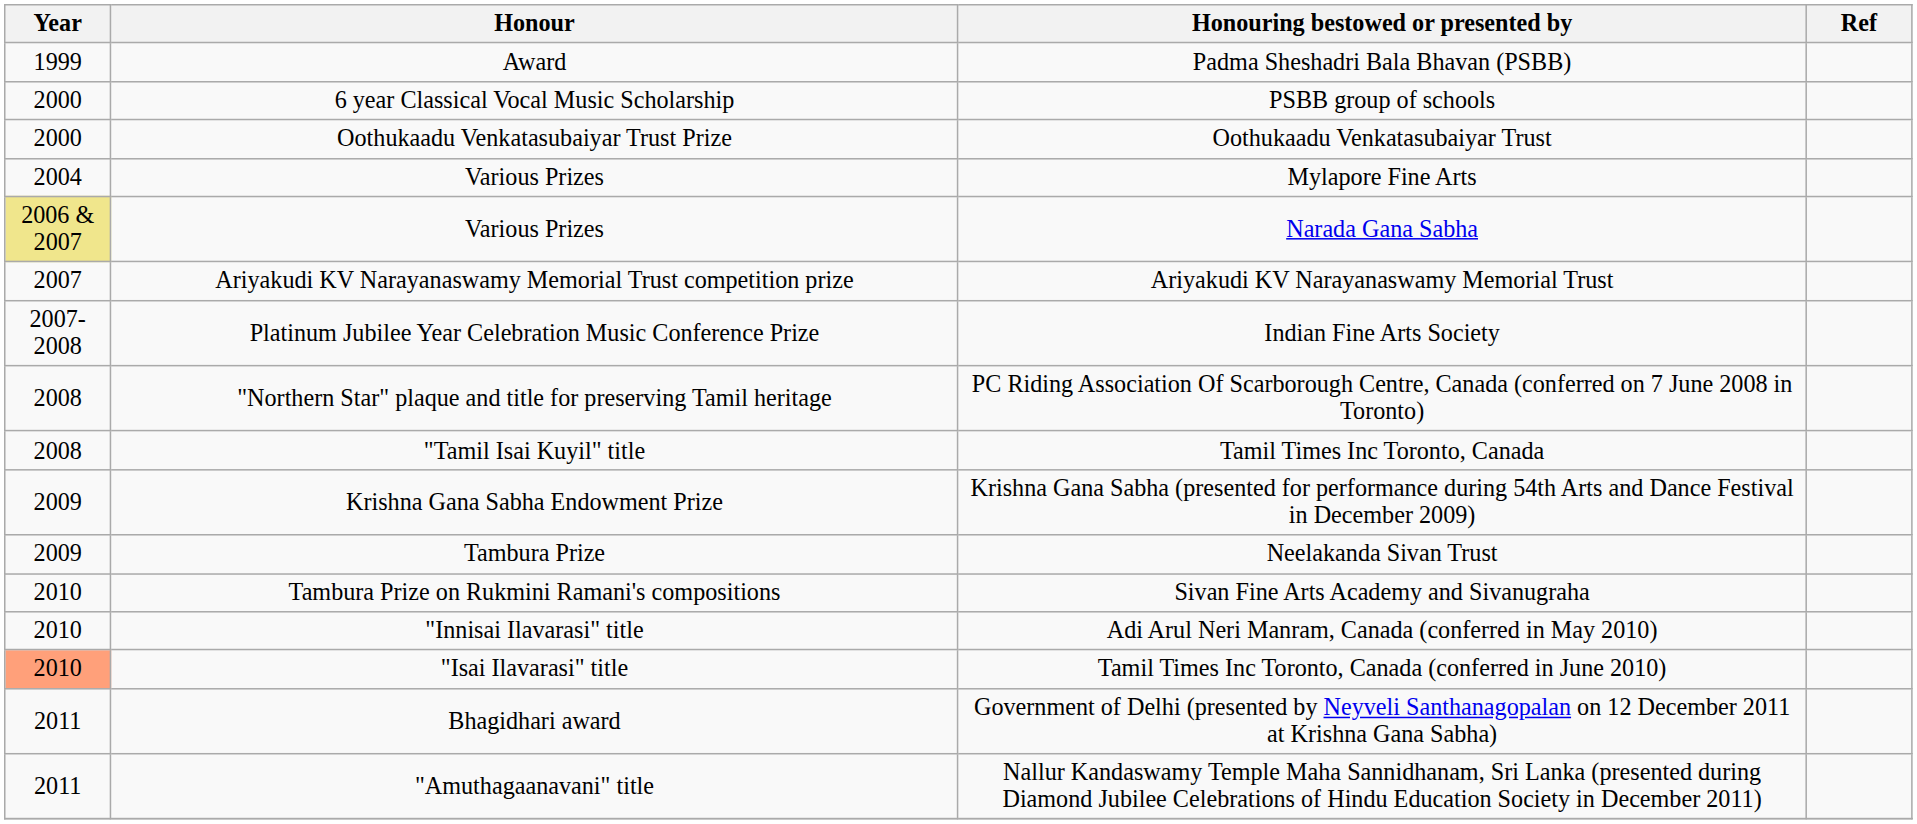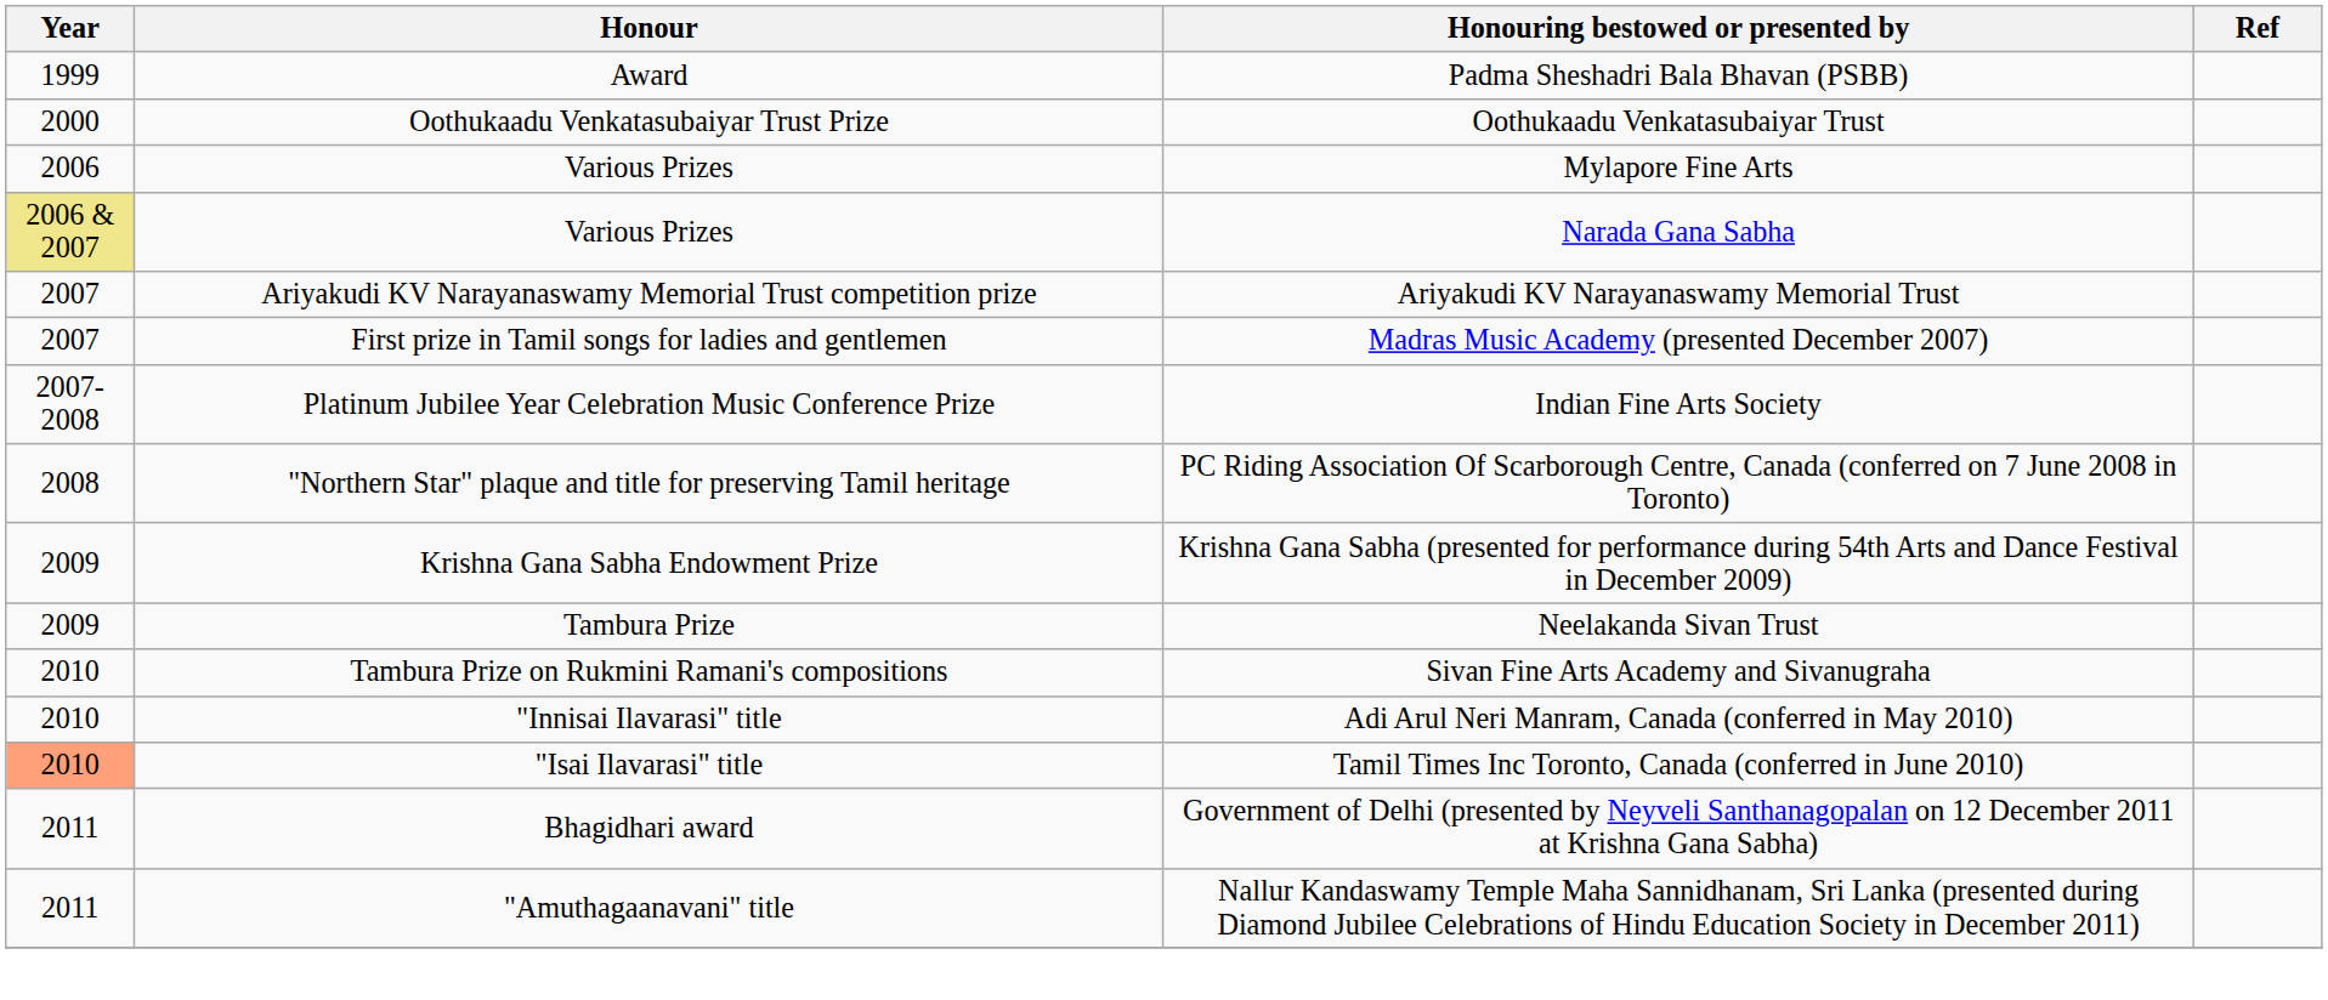- row: 2000 | 6 year Classical Vocal Music Scholarship | PSBB group of schools
Mylapore Fine Arts | Year: 2004 -> 2006
+ row: 2007 | First prize in Tamil songs for ladies and gentlemen | Madras Music Academy (presented December 2007)
- row: 2008 | "Tamil Isai Kuyil" title | Tamil Times Inc Toronto, Canada
